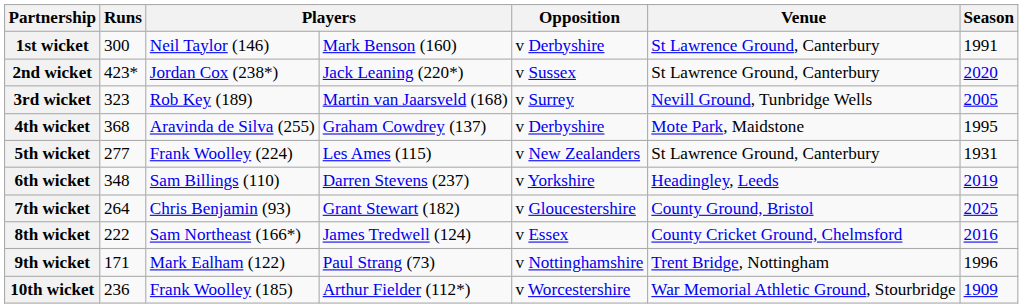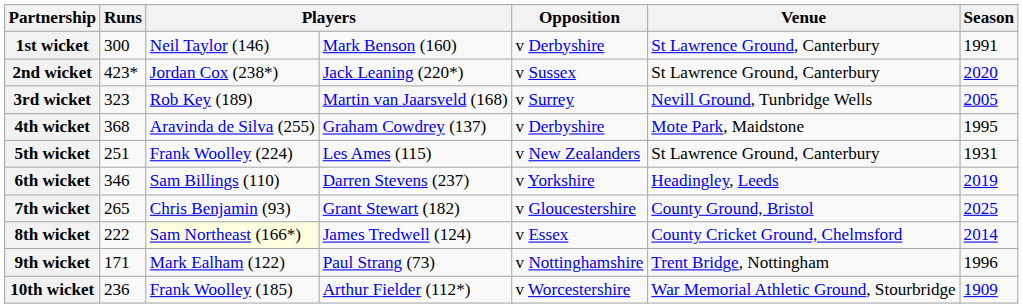5th wicket | Runs: 277 -> 251
6th wicket | Runs: 348 -> 346
7th wicket | Runs: 264 -> 265
8th wicket | column 3: no background -> lightyellow background
8th wicket | Season: 2016 -> 2014
